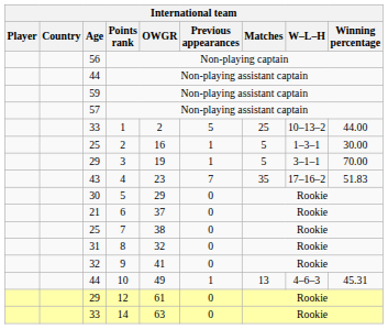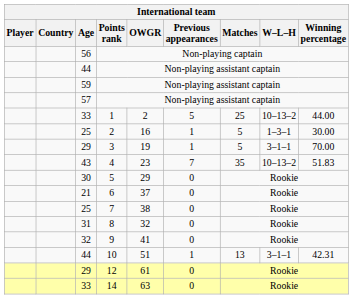4 | W–L–H: 17–16–2 -> 10–13–2
10 | OWGR: 49 -> 51
10 | W–L–H: 4–6–3 -> 3–1–1
10 | Winning percentage: 45.31 -> 42.31
